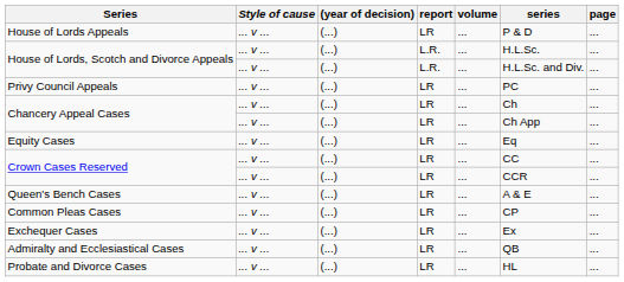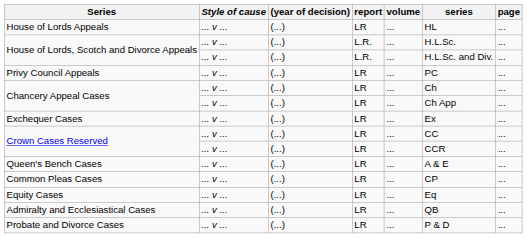House of Lords Appeals | series: P & D -> HL
rows swapped: Equity Cases <-> Exchequer Cases
Probate and Divorce Cases | series: HL -> P & D
